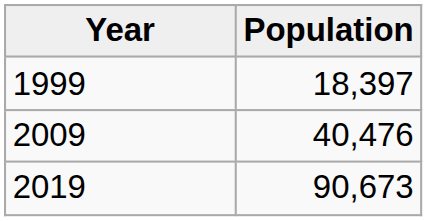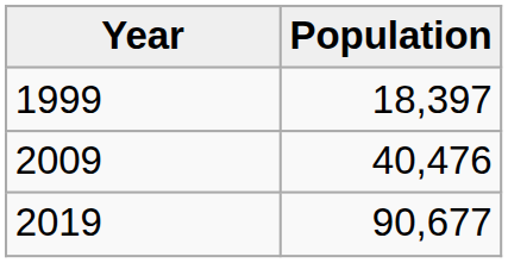2019 | Population: 90,673 -> 90,677
